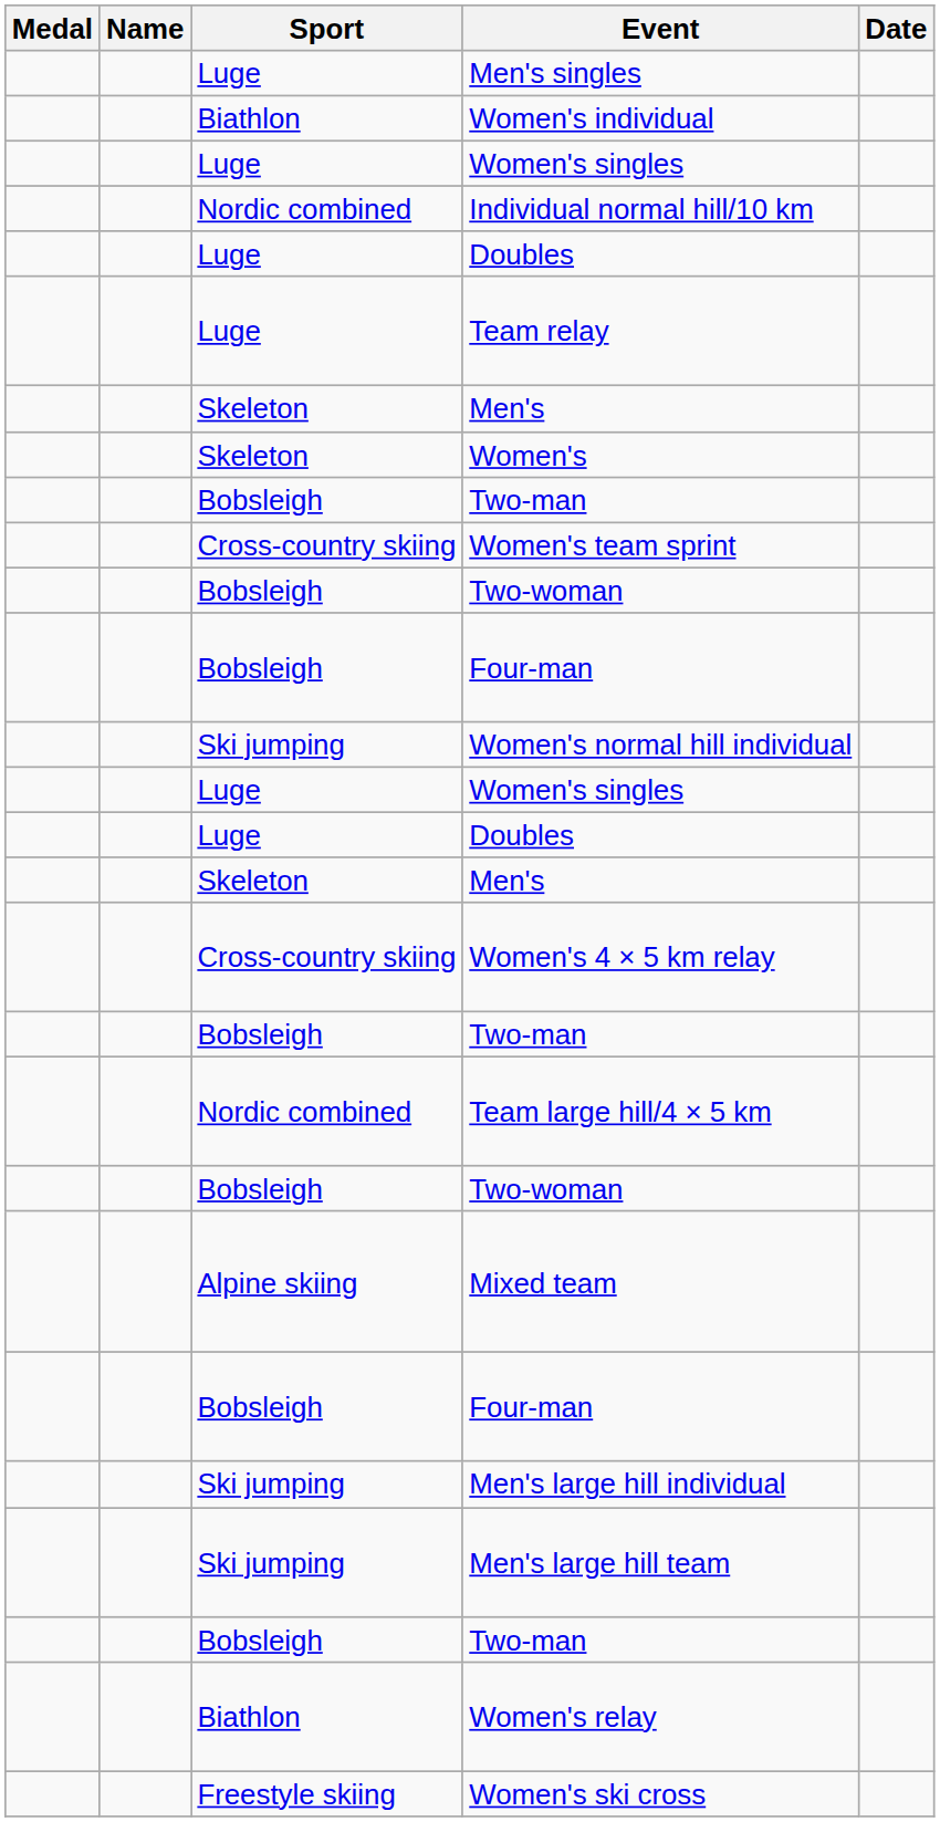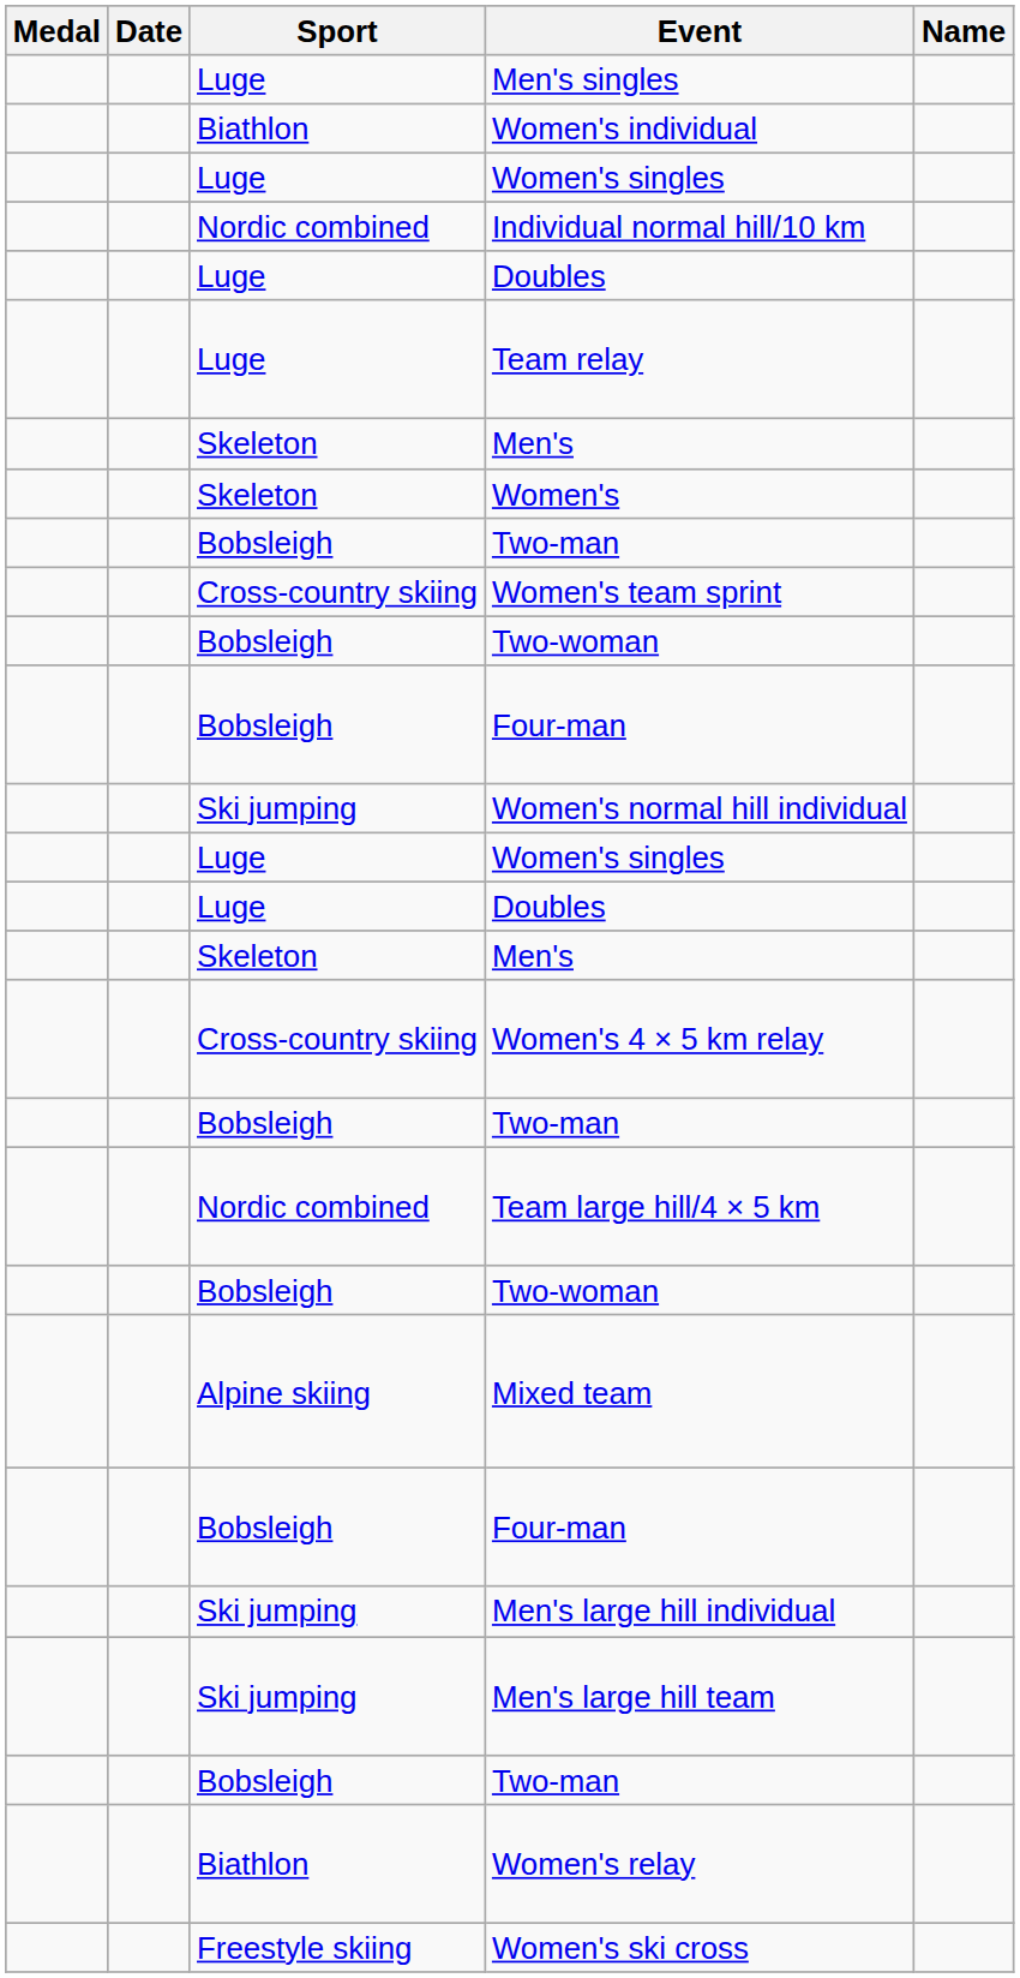columns swapped: Name <-> Date
